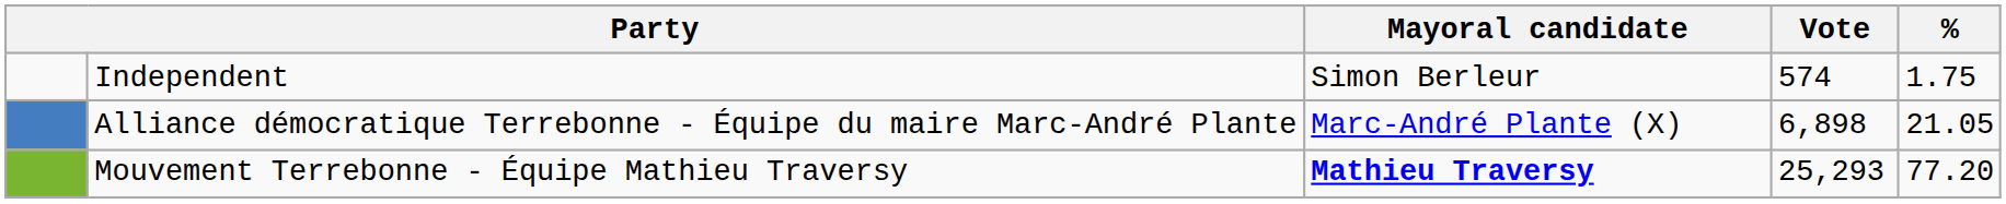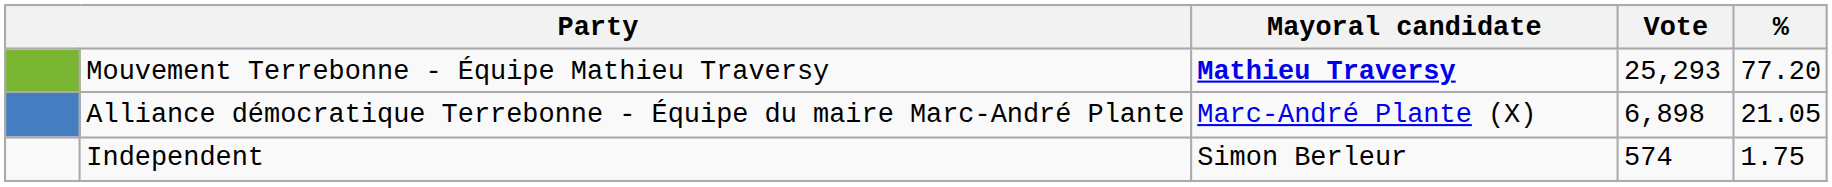rows swapped: Mouvement Terrebonne - Équipe Mathieu Traversy <-> Independent
